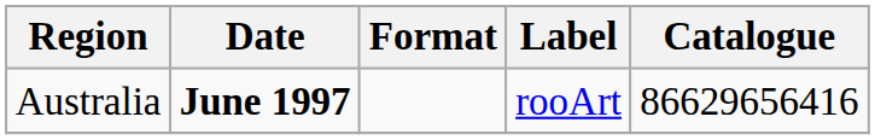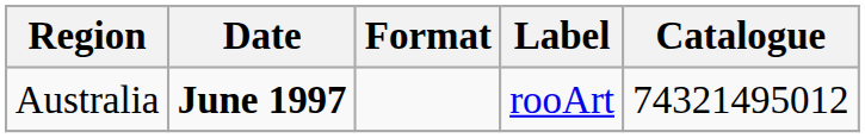Australia | Catalogue: 86629656416 -> 74321495012
